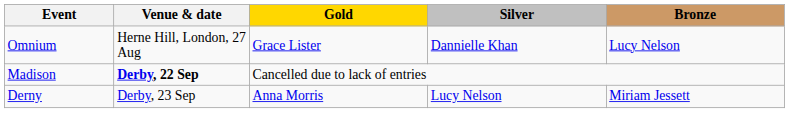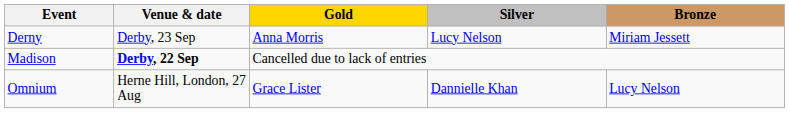rows swapped: Derny <-> Omnium
